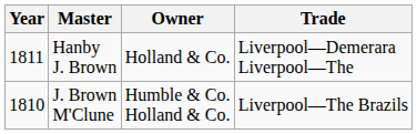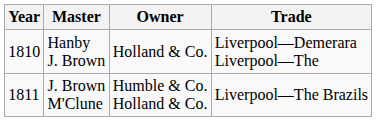Hanby J. Brown | Year: 1811 -> 1810
J. Brown M'Clune | Year: 1810 -> 1811
